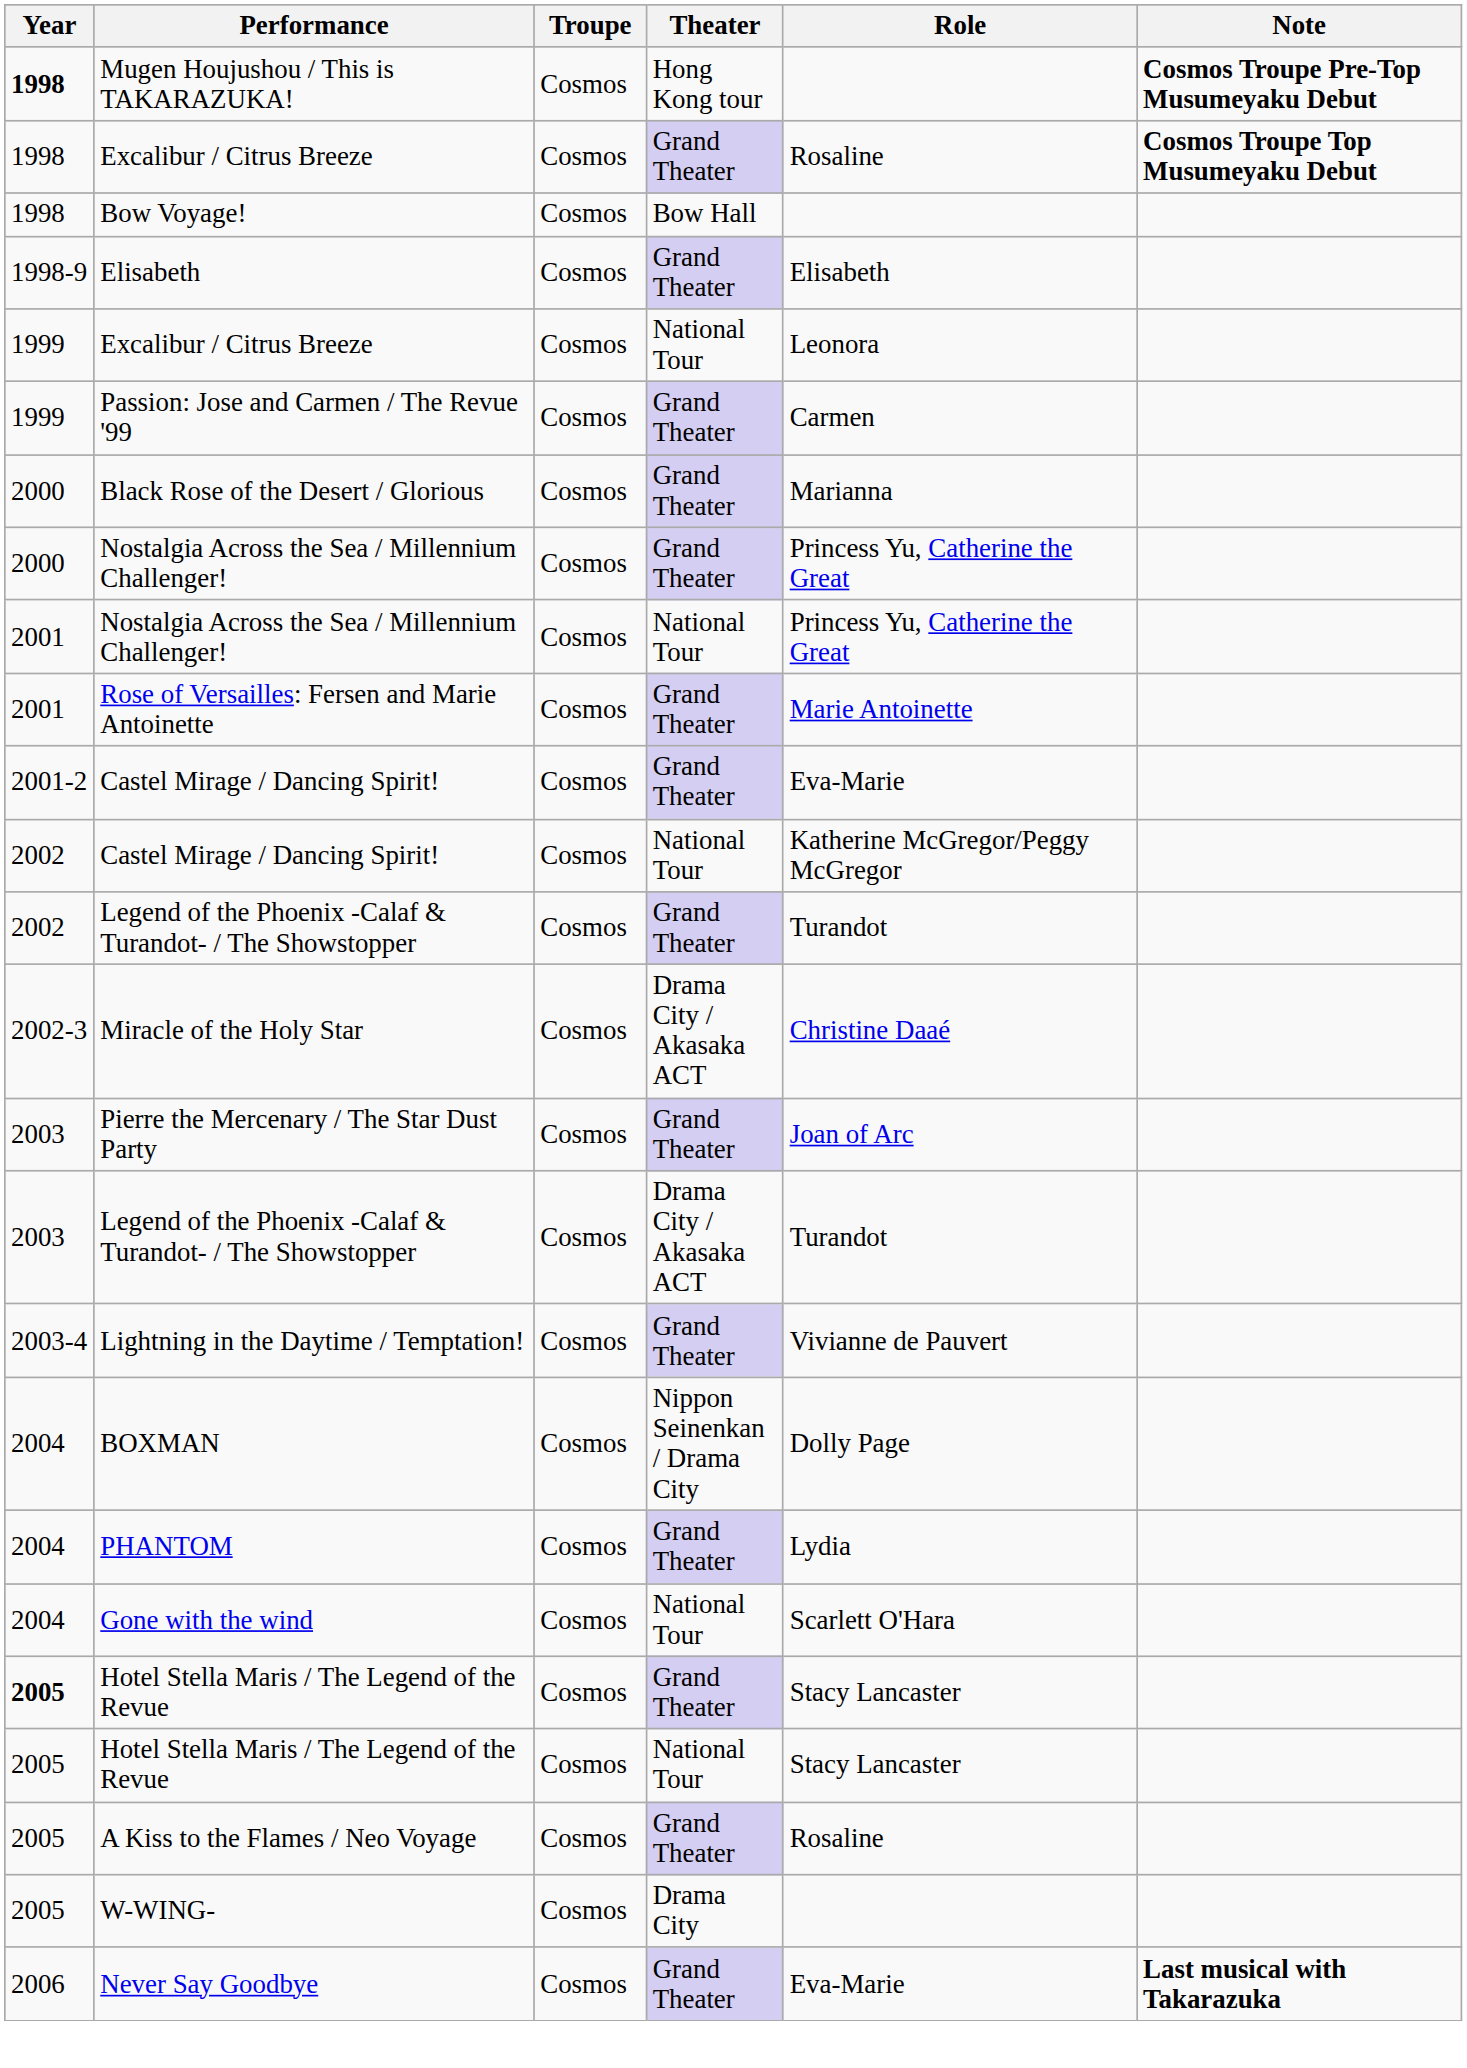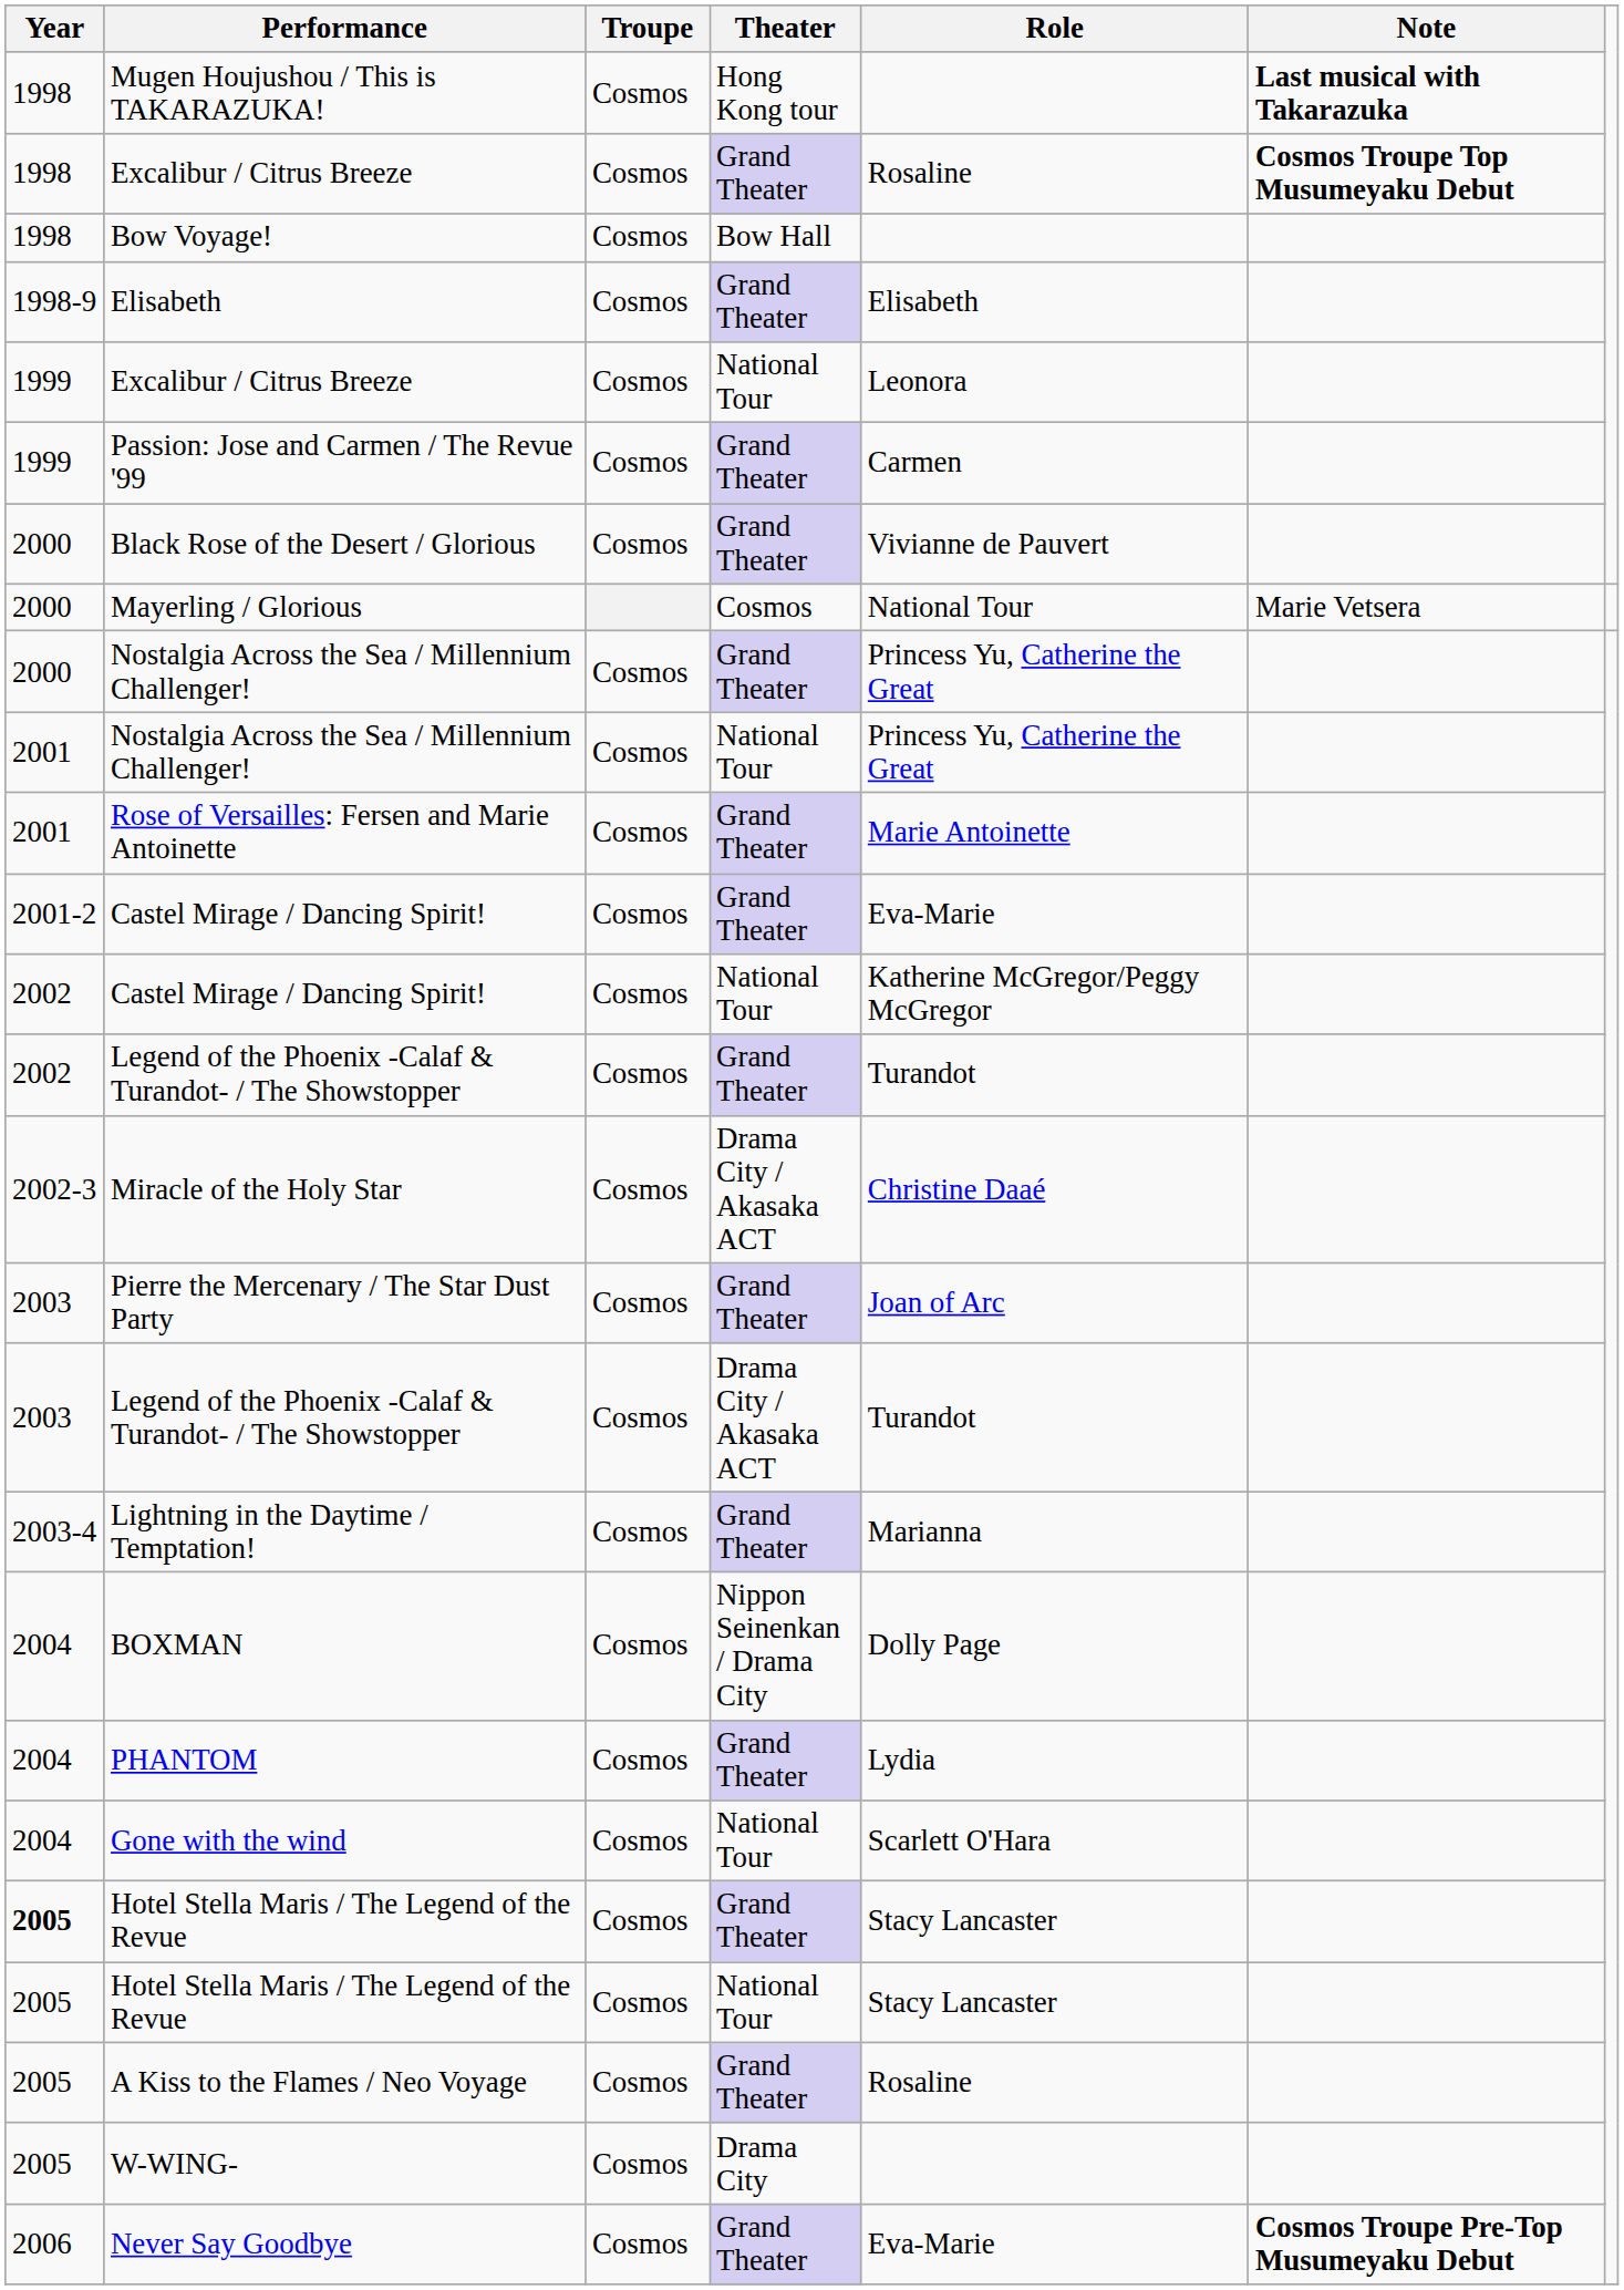Mugen Houjushou / This is TAKARAZUKA! | Year: bold -> normal
Mugen Houjushou / This is TAKARAZUKA! | Note: Cosmos Troupe Pre-Top Musumeyaku Debut -> Last musical with Takarazuka
Black Rose of the Desert / Glorious | Role: Marianna -> Vivianne de Pauvert
+ row: 2000 | Mayerling / Glorious | Cosmos | National Tour | Marie Vetsera
Lightning in the Daytime / Temptation! | Role: Vivianne de Pauvert -> Marianna
Never Say Goodbye | Note: Last musical with Takarazuka -> Cosmos Troupe Pre-Top Musumeyaku Debut
